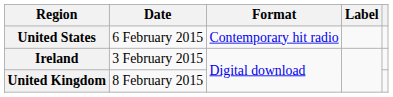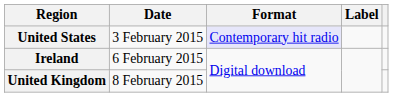United States | Date: 6 February 2015 -> 3 February 2015
United States | Format: no background -> lavender background
Ireland | Date: 3 February 2015 -> 6 February 2015
